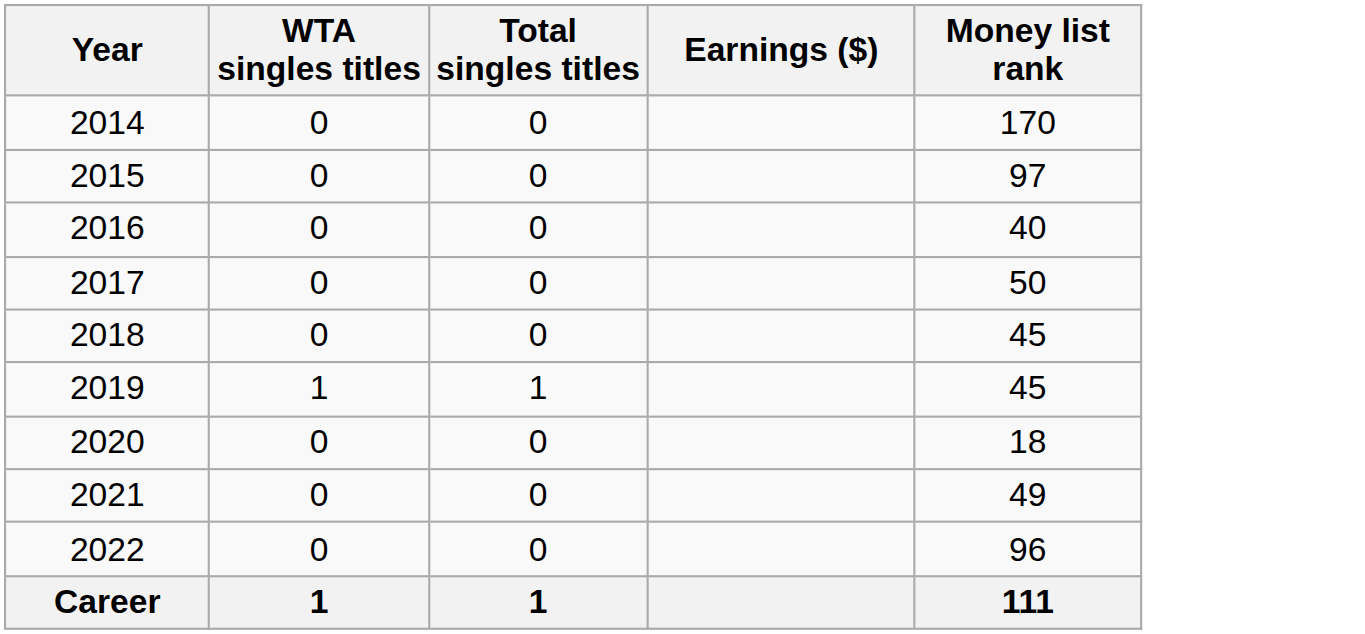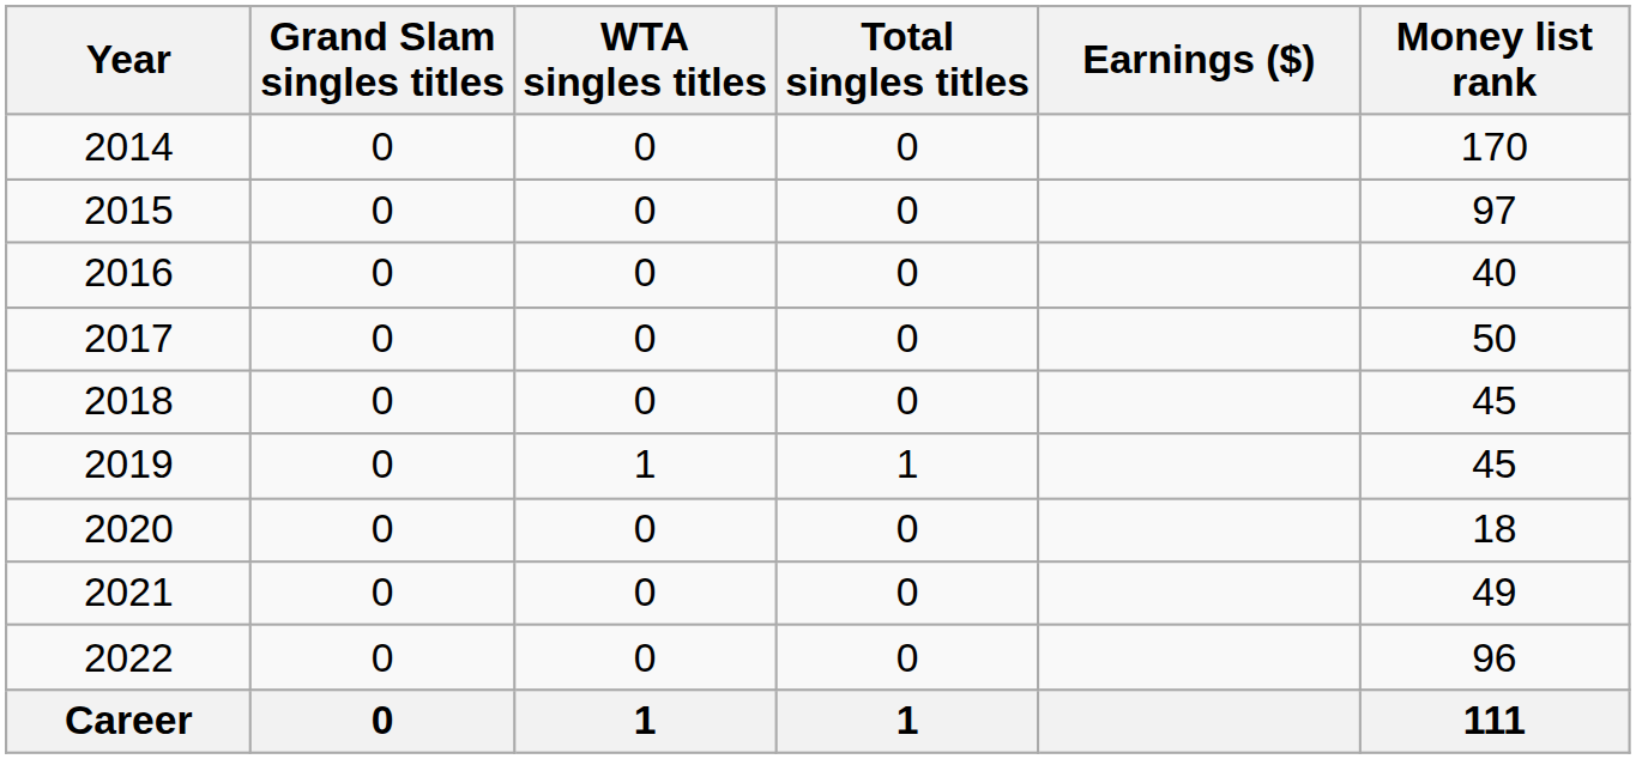+ column: Grand Slam singles titles | 0 | 0 | 0 | 0 | 0 | 0 | 0 | 0 | 0 | 0
